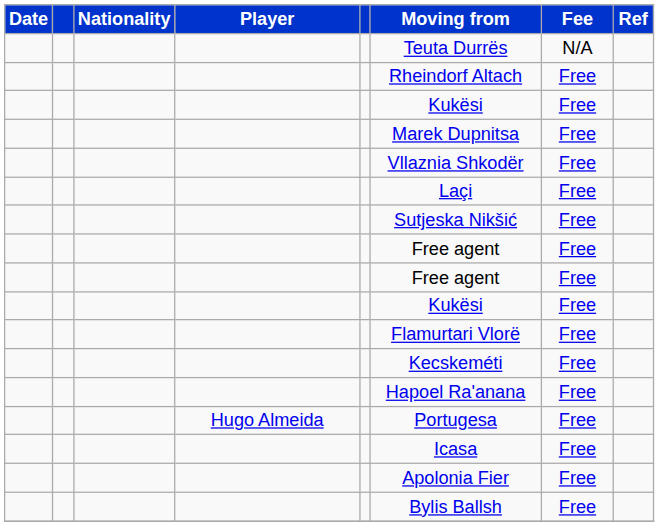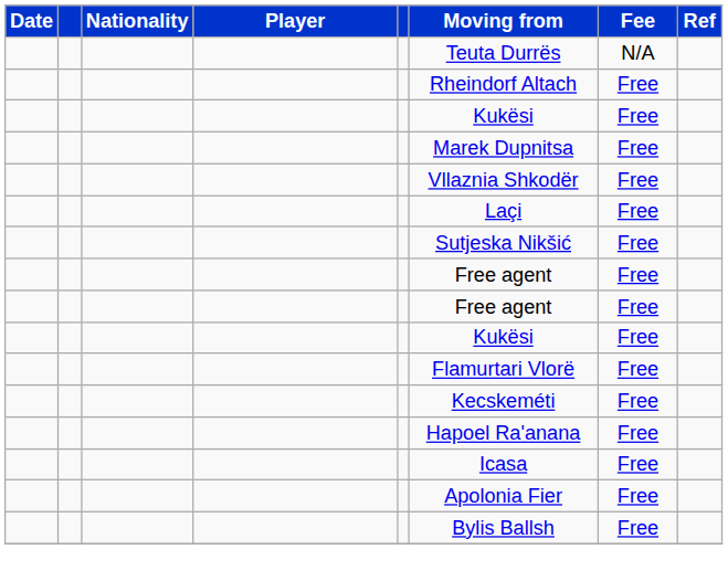- row: Hugo Almeida | Portugesa | Free
